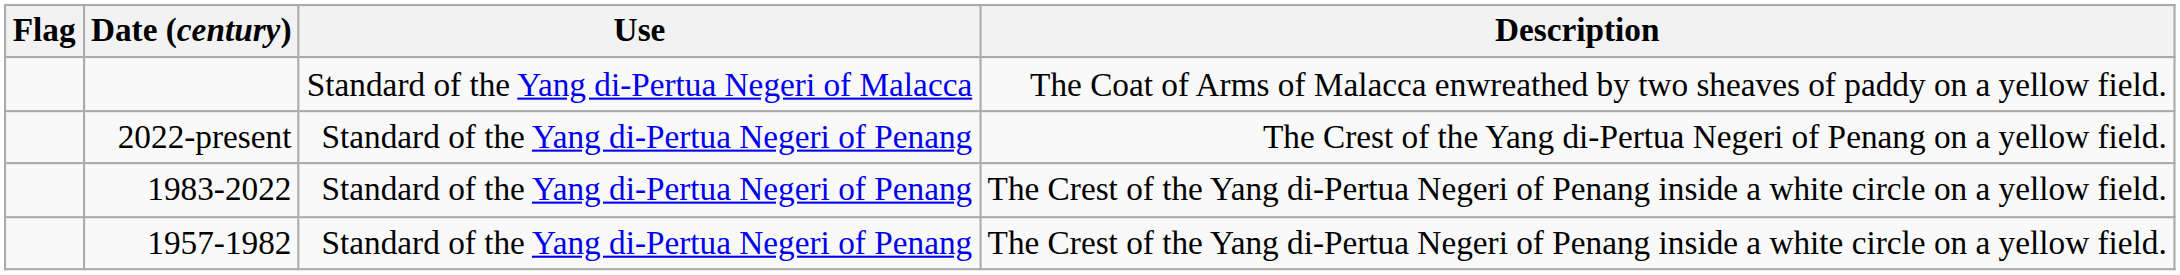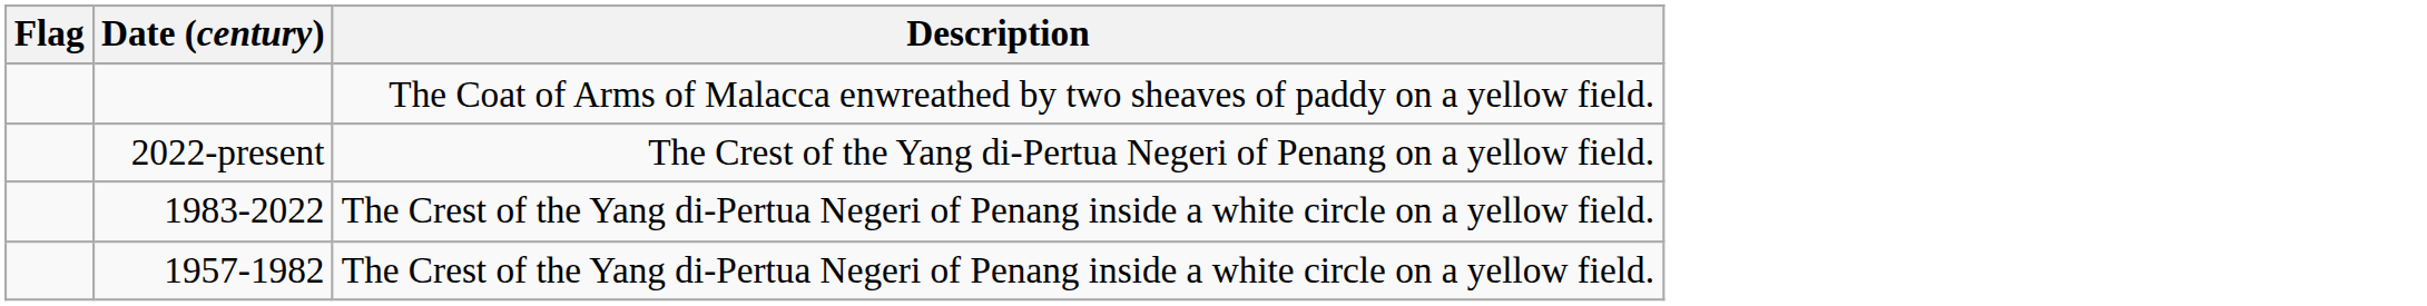- column: Use | Standard of the Yang di-Pertua Negeri of Malacca | Standard of the Yang di-Pertua Negeri of Penang | Standard of the Yang di-Pertua Negeri of Penang | Standard of the Yang di-Pertua Negeri of Penang
